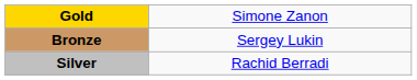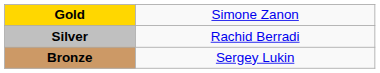rows swapped: Silver <-> Bronze
